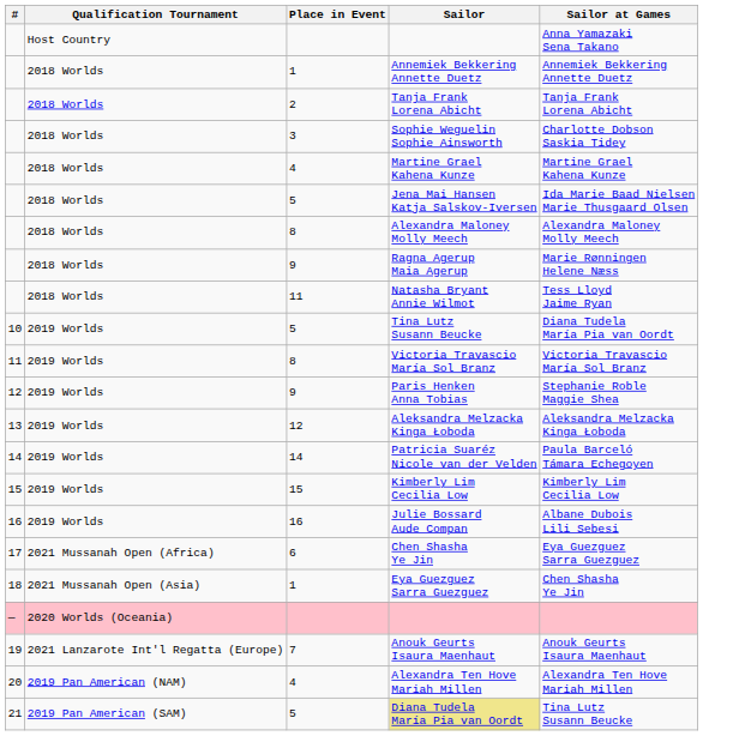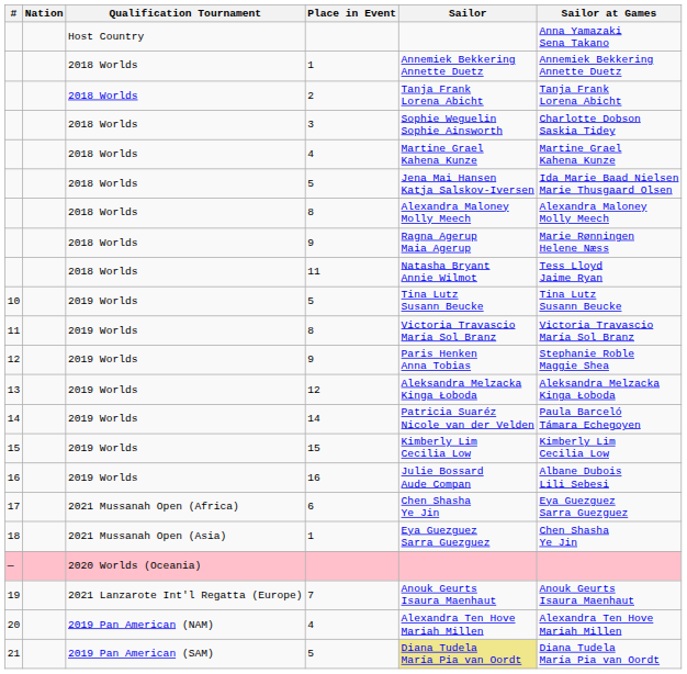+ column: Nation
10 / 5 | Sailor at Games: Diana Tudela María Pia van Oordt -> Tina Lutz Susann Beucke
21 / 5 | Sailor at Games: Tina Lutz Susann Beucke -> Diana Tudela María Pia van Oordt
